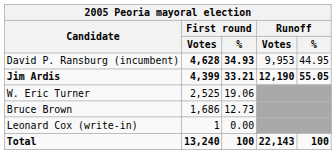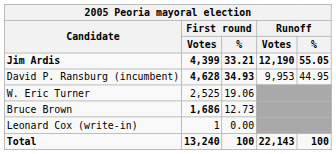rows swapped: Jim Ardis <-> David P. Ransburg (incumbent)
Bruce Brown | First round / Votes: normal -> bold
